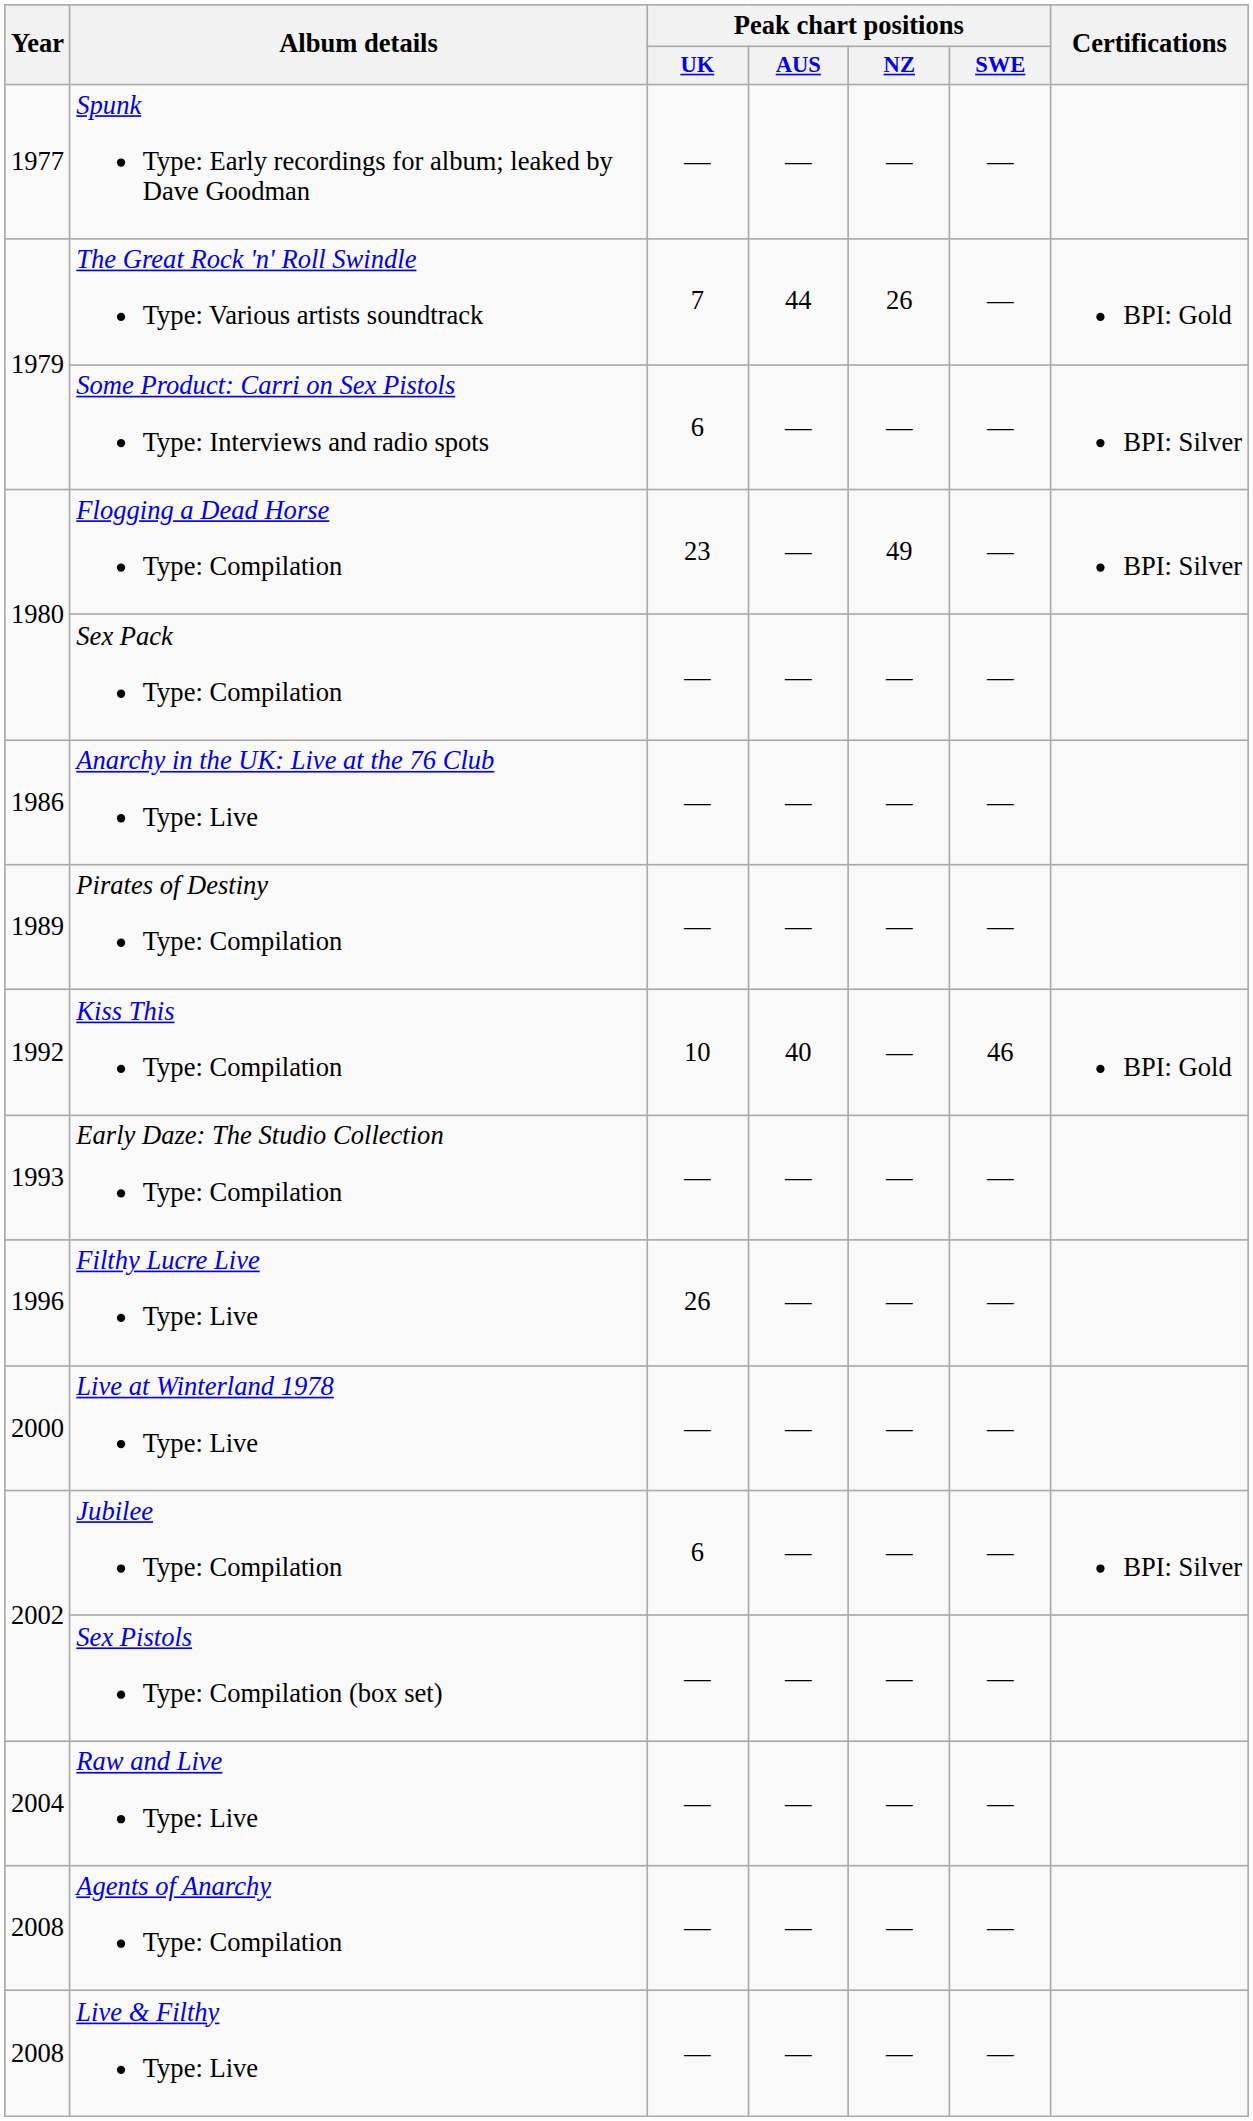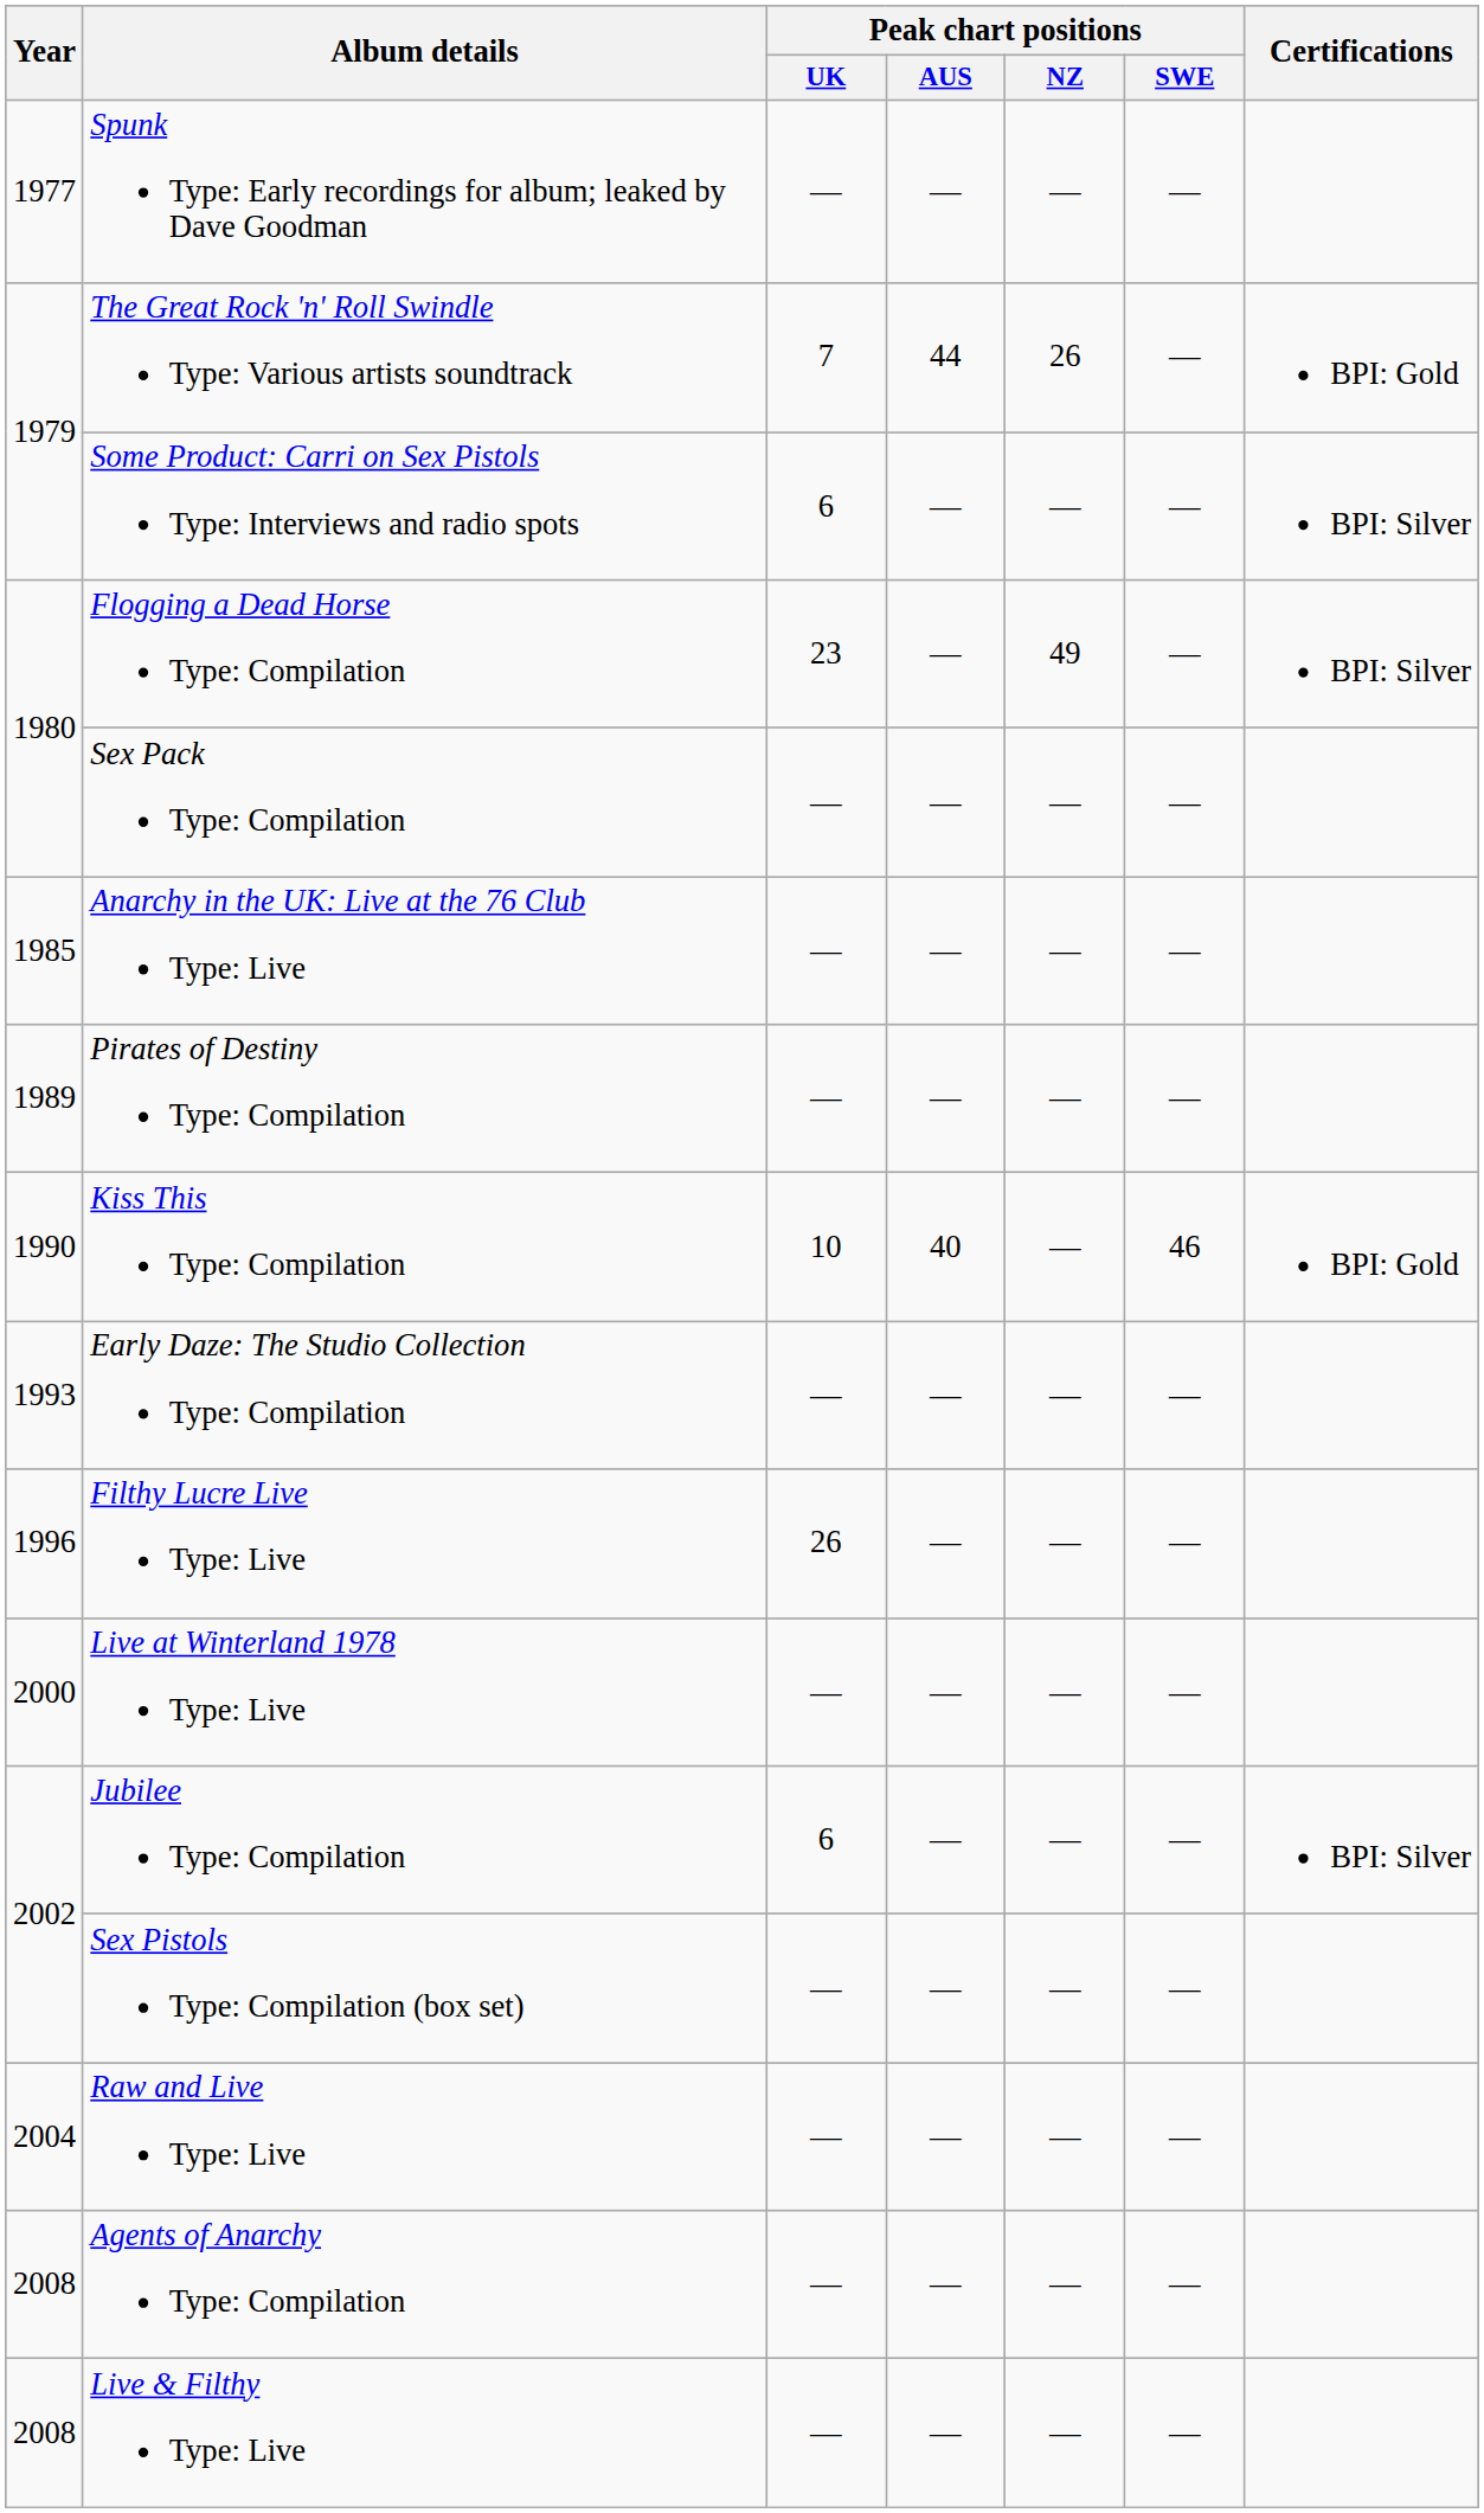Anarchy in the UK: Live at the 76 Club Type: Live | Year: 1986 -> 1985
Kiss This Type: Compilation | Year: 1992 -> 1990
